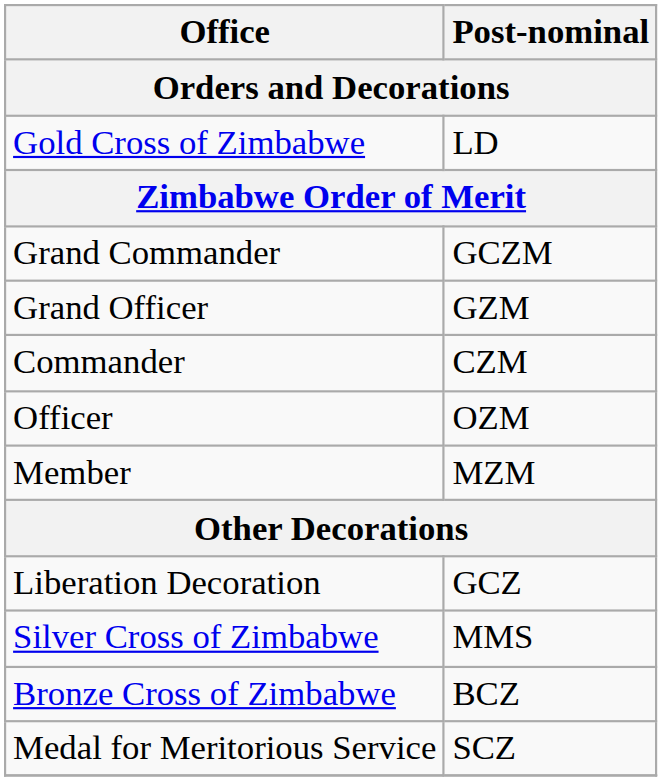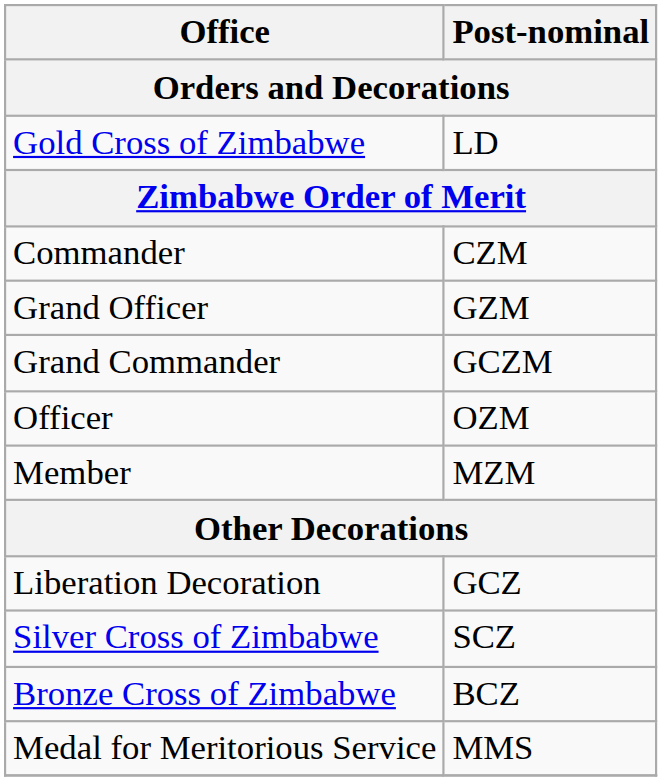rows swapped: Grand Commander <-> Commander
Silver Cross of Zimbabwe | Post-nominal: MMS -> SCZ
Medal for Meritorious Service | Post-nominal: SCZ -> MMS
